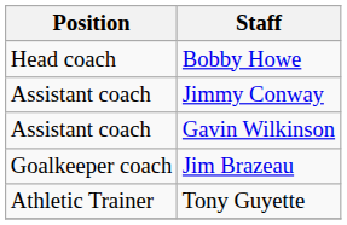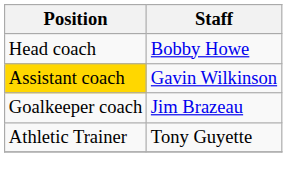- row: Assistant coach | Jimmy Conway
Gavin Wilkinson | Position: no background -> gold background
